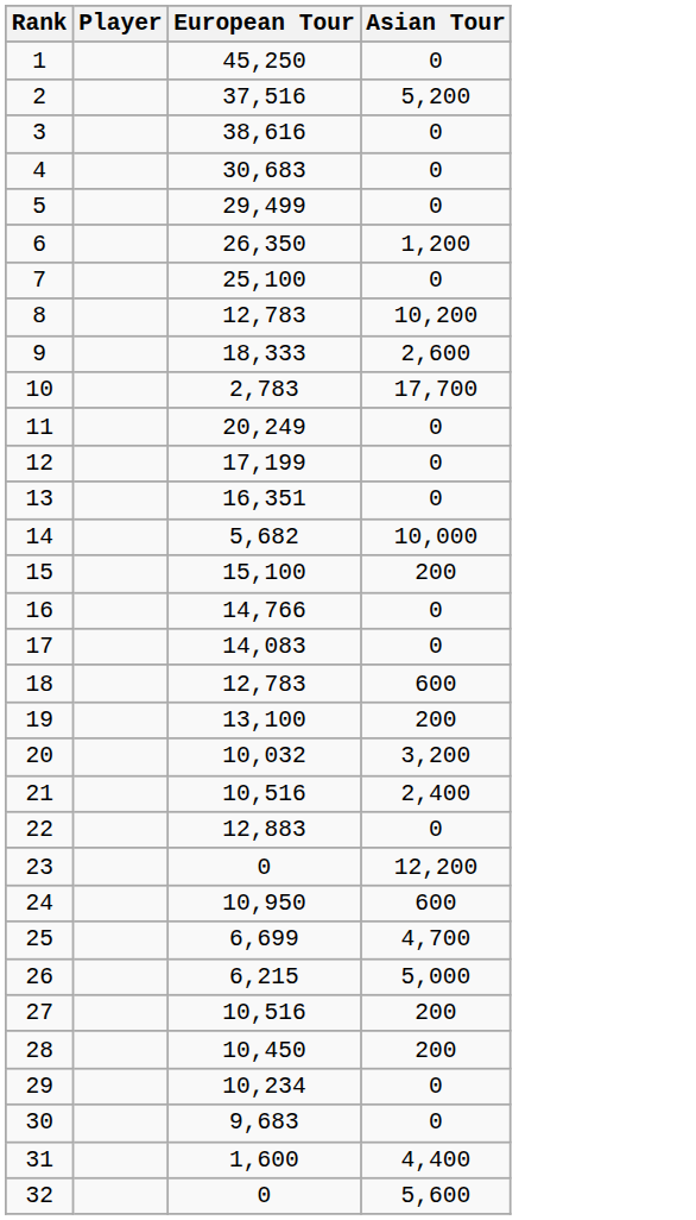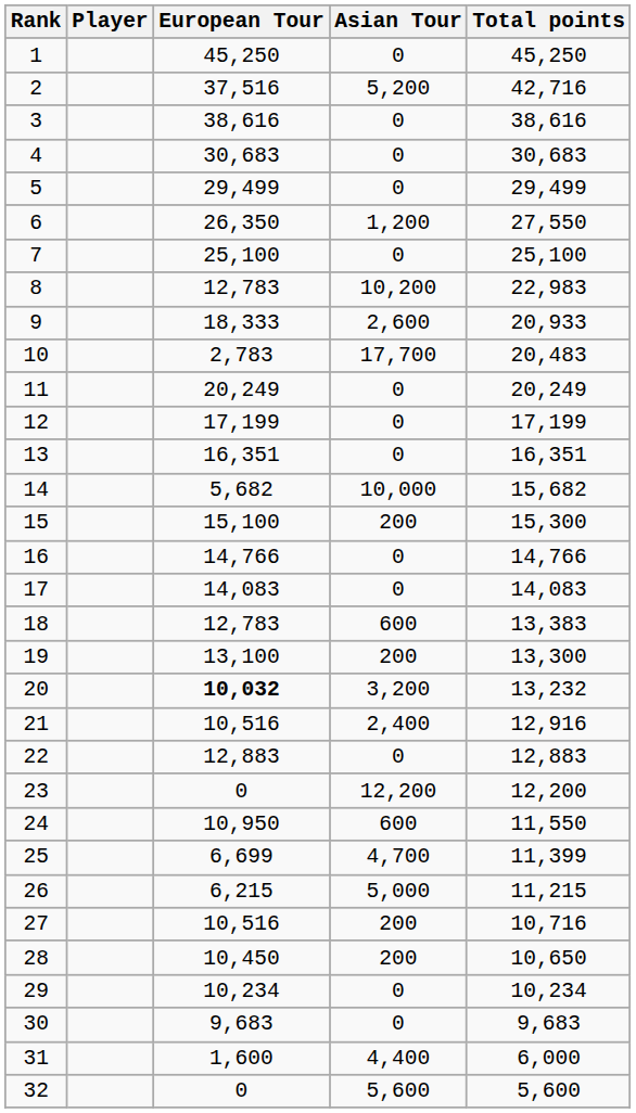+ column: Total points | 45,250 | 42,716 | 38,616 | 30,683 | 29,499 | 27,550 | 25,100 | 22,983 | 20,933 | 20,483 | 20,249 | 17,199 | 16,351 | 15,682 | 15,300 | 14,766 | 14,083 | 13,383 | 13,300 | 13,232 | 12,916 | 12,883 | 12,200 | 11,550 | 11,399 | 11,215 | 10,716 | 10,650 | 10,234 | 9,683 | 6,000 | 5,600
20 | European Tour: normal -> bold
